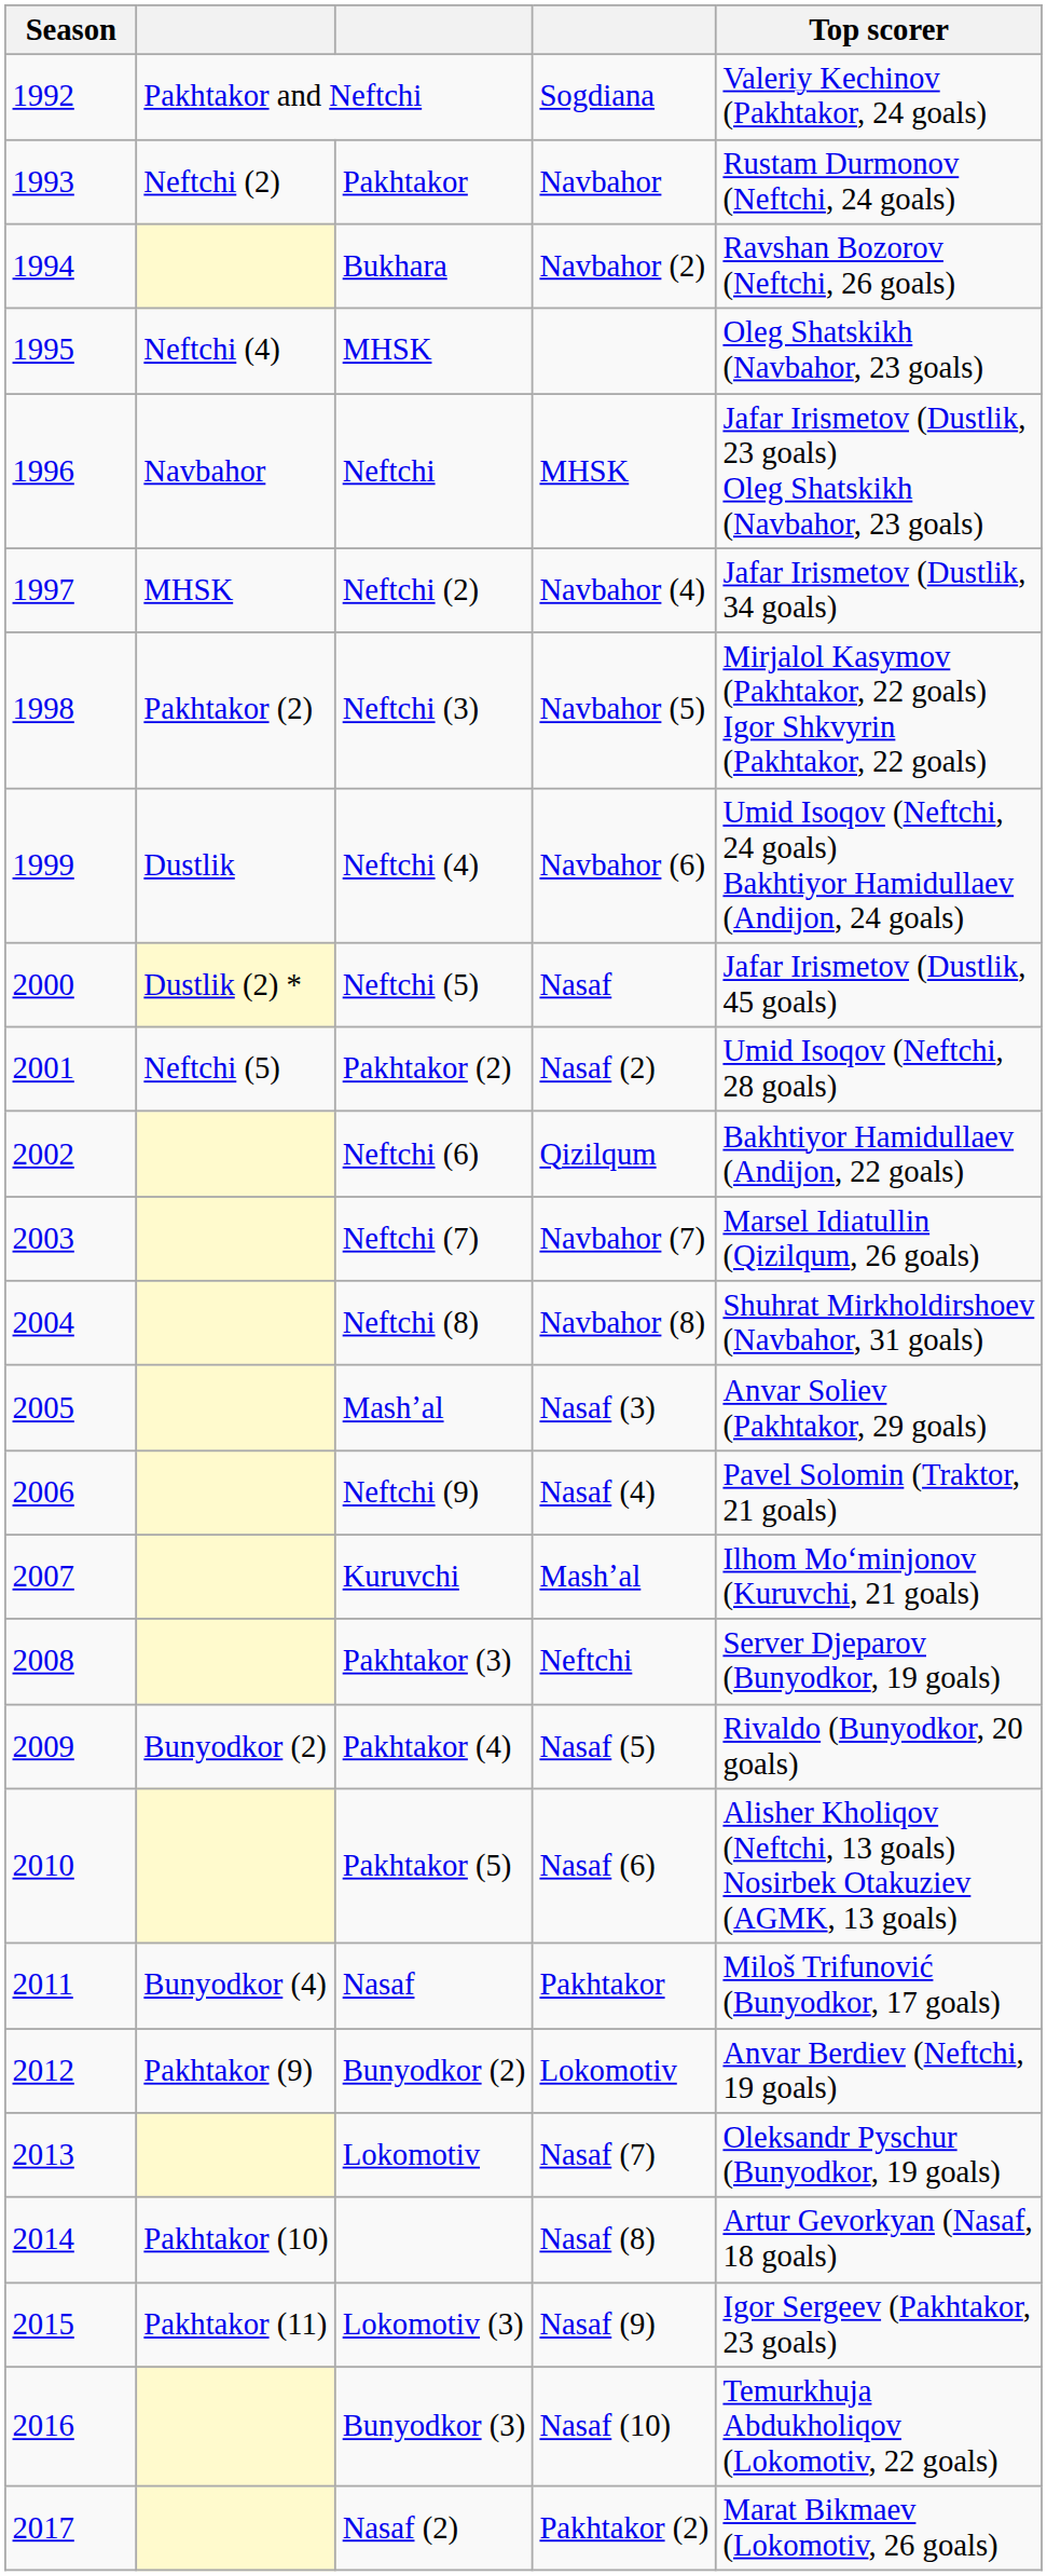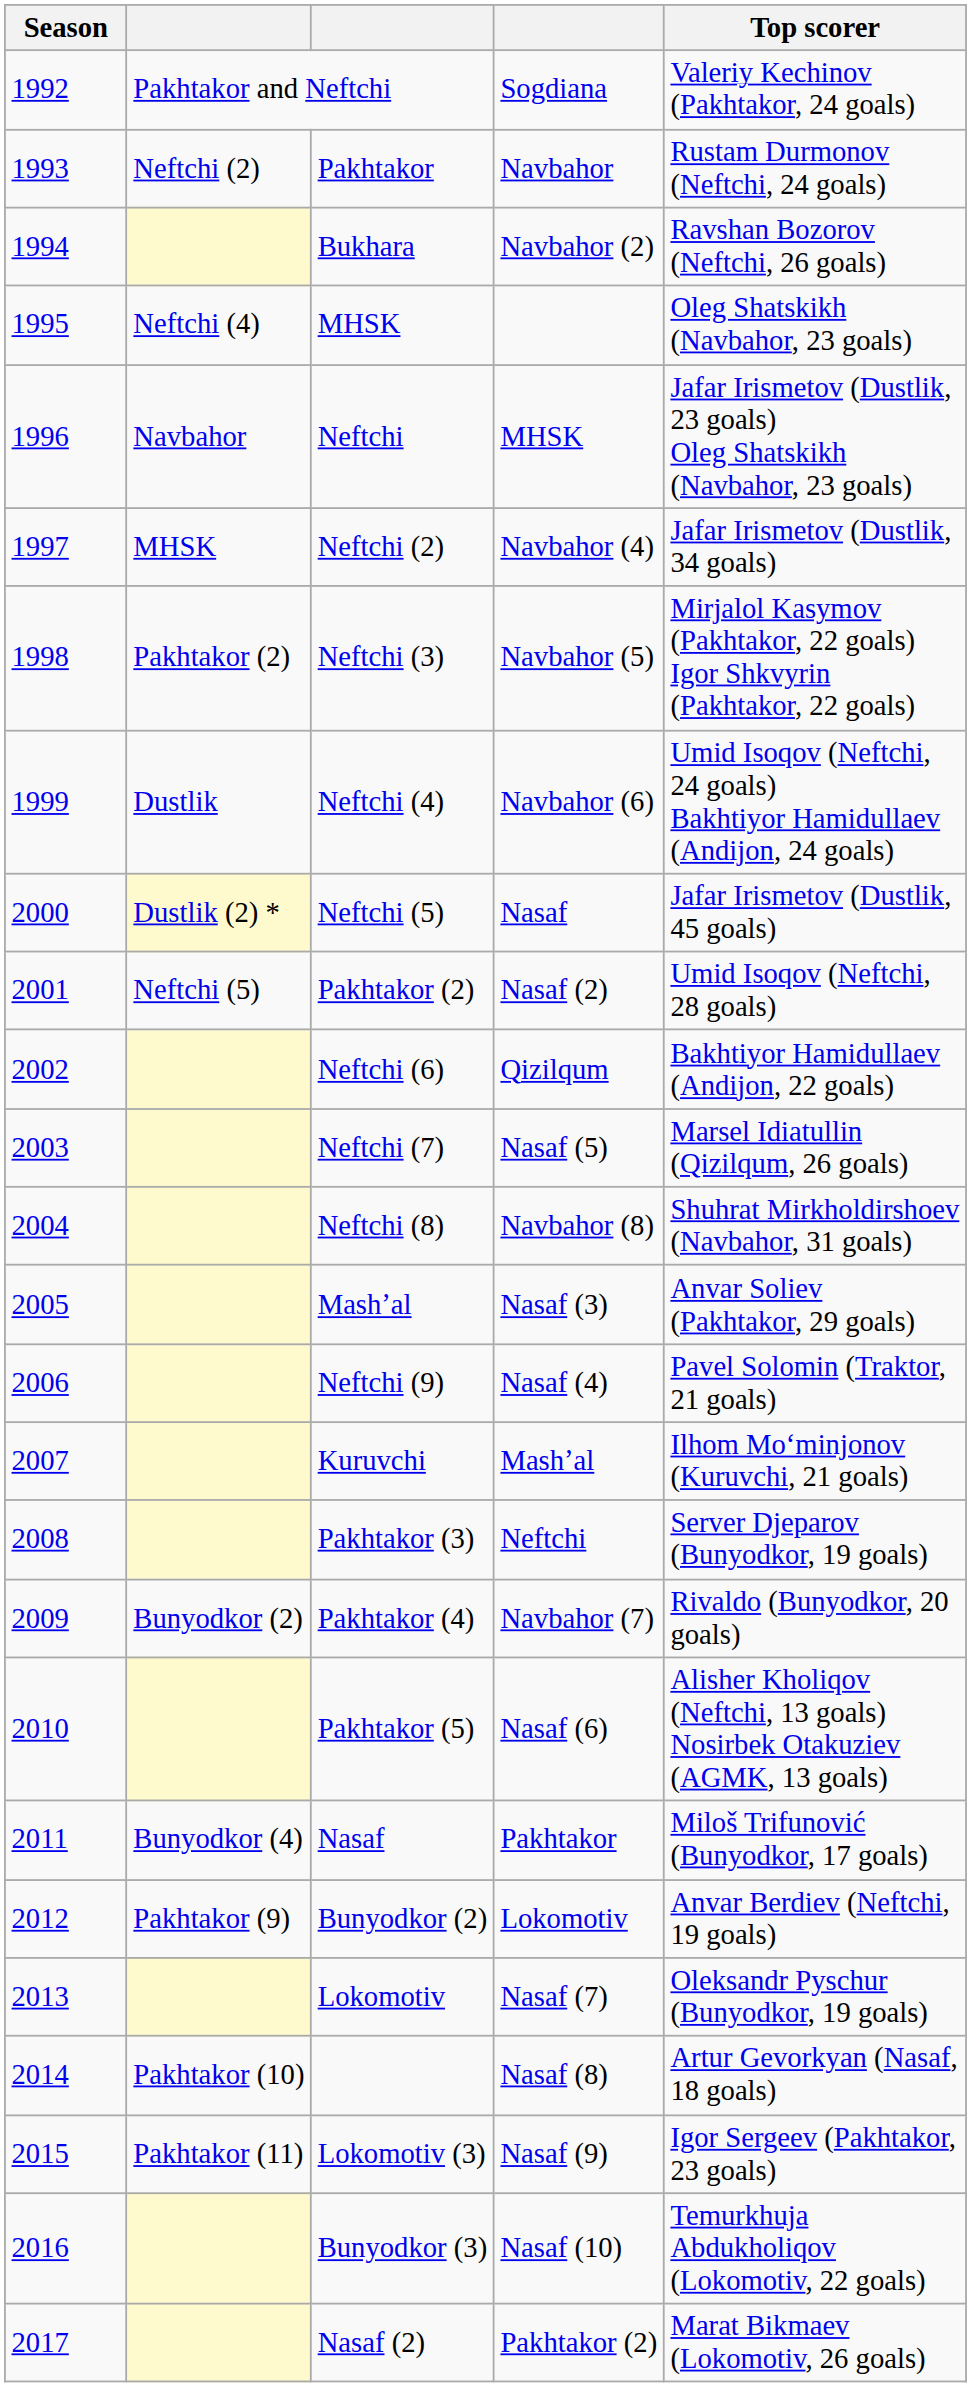Neftchi (7) | column 4: Navbahor (7) -> Nasaf (5)
Pakhtakor (4) | column 4: Nasaf (5) -> Navbahor (7)
